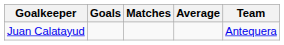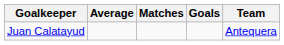columns swapped: Goals <-> Average
